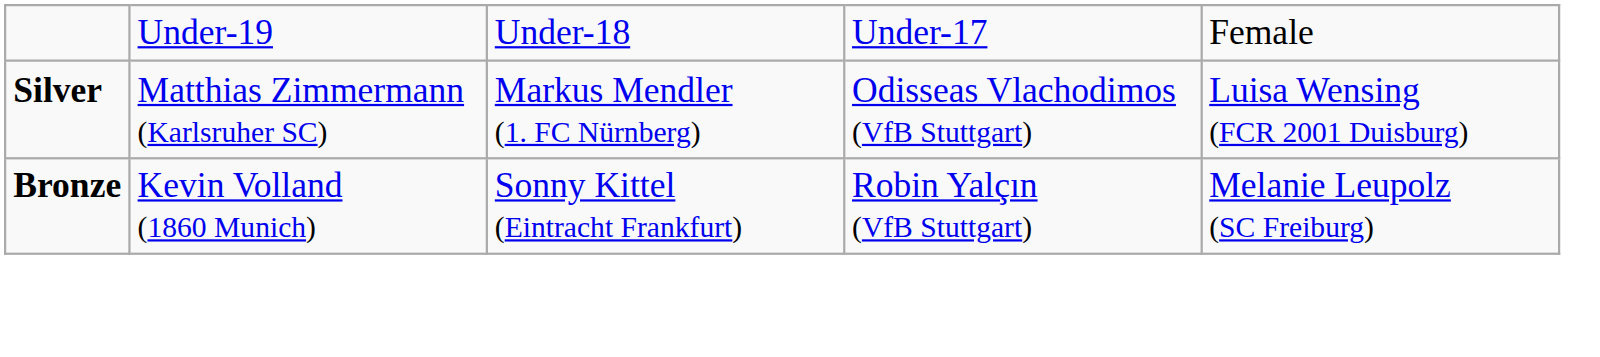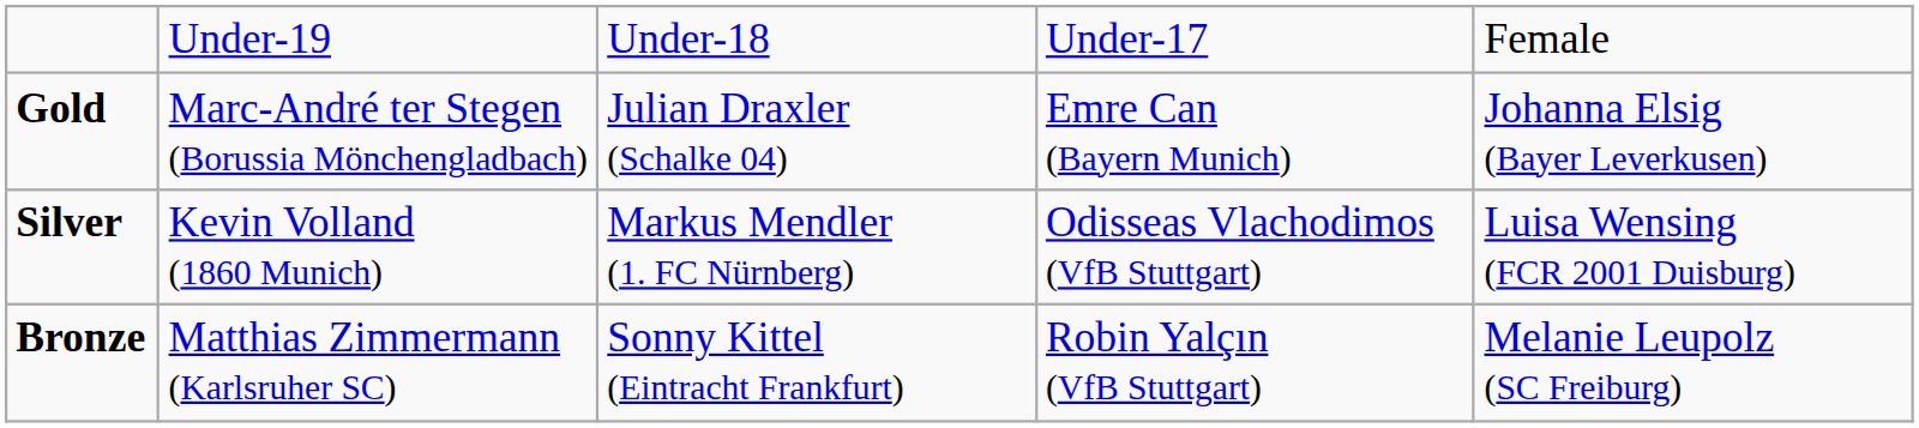+ row: Gold | Marc-André ter Stegen (Borussia Mönchengladbach) | Julian Draxler (Schalke 04) | Emre Can (Bayern Munich) | Johanna Elsig (Bayer Leverkusen)
Silver | column 2: Matthias Zimmermann (Karlsruher SC) -> Kevin Volland (1860 Munich)
Bronze | column 2: Kevin Volland (1860 Munich) -> Matthias Zimmermann (Karlsruher SC)
